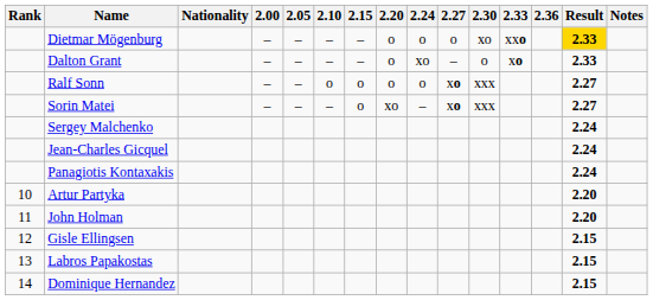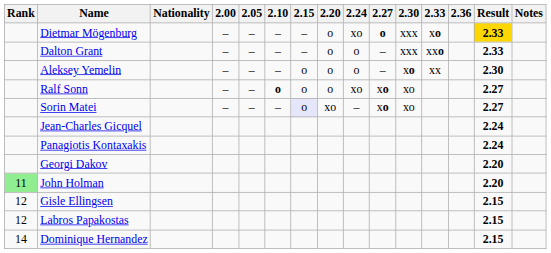Dietmar Mögenburg | 2.24: o -> xo
Dietmar Mögenburg | 2.27: normal -> bold
Dietmar Mögenburg | 2.30: xo -> xxx
Dietmar Mögenburg | 2.33: xxo -> xo
Dalton Grant | 2.24: xo -> o
Dalton Grant | 2.30: o -> xxx
Dalton Grant | 2.33: xo -> xxo
+ row: Aleksey Yemelin | – | – | – | o | o | o | – | xo | xx | 2.30
Ralf Sonn | 2.10: normal -> bold
Ralf Sonn | 2.24: o -> xo
Ralf Sonn | 2.30: xxx -> xo
Sorin Matei | 2.15: no background -> lavender background
Sorin Matei | 2.30: xxx -> xo
- row: Sergey Malchenko | 2.24
+ row: Georgi Dakov | 2.20
- row: 10 | Artur Partyka | 2.20
John Holman | Rank: no background -> lightgreen background
Labros Papakostas | Rank: 13 -> 12
